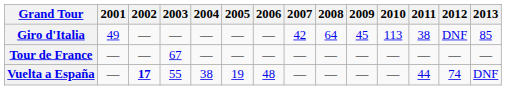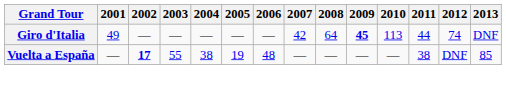Giro d'Italia | 2009: normal -> bold
Giro d'Italia | 2011: 38 -> 44
Giro d'Italia | 2012: DNF -> 74
Giro d'Italia | 2013: 85 -> DNF
- row: Tour de France | — | — | 67 | — | — | — | — | — | — | — | — | — | —
Vuelta a España | 2011: 44 -> 38
Vuelta a España | 2012: 74 -> DNF
Vuelta a España | 2013: DNF -> 85
